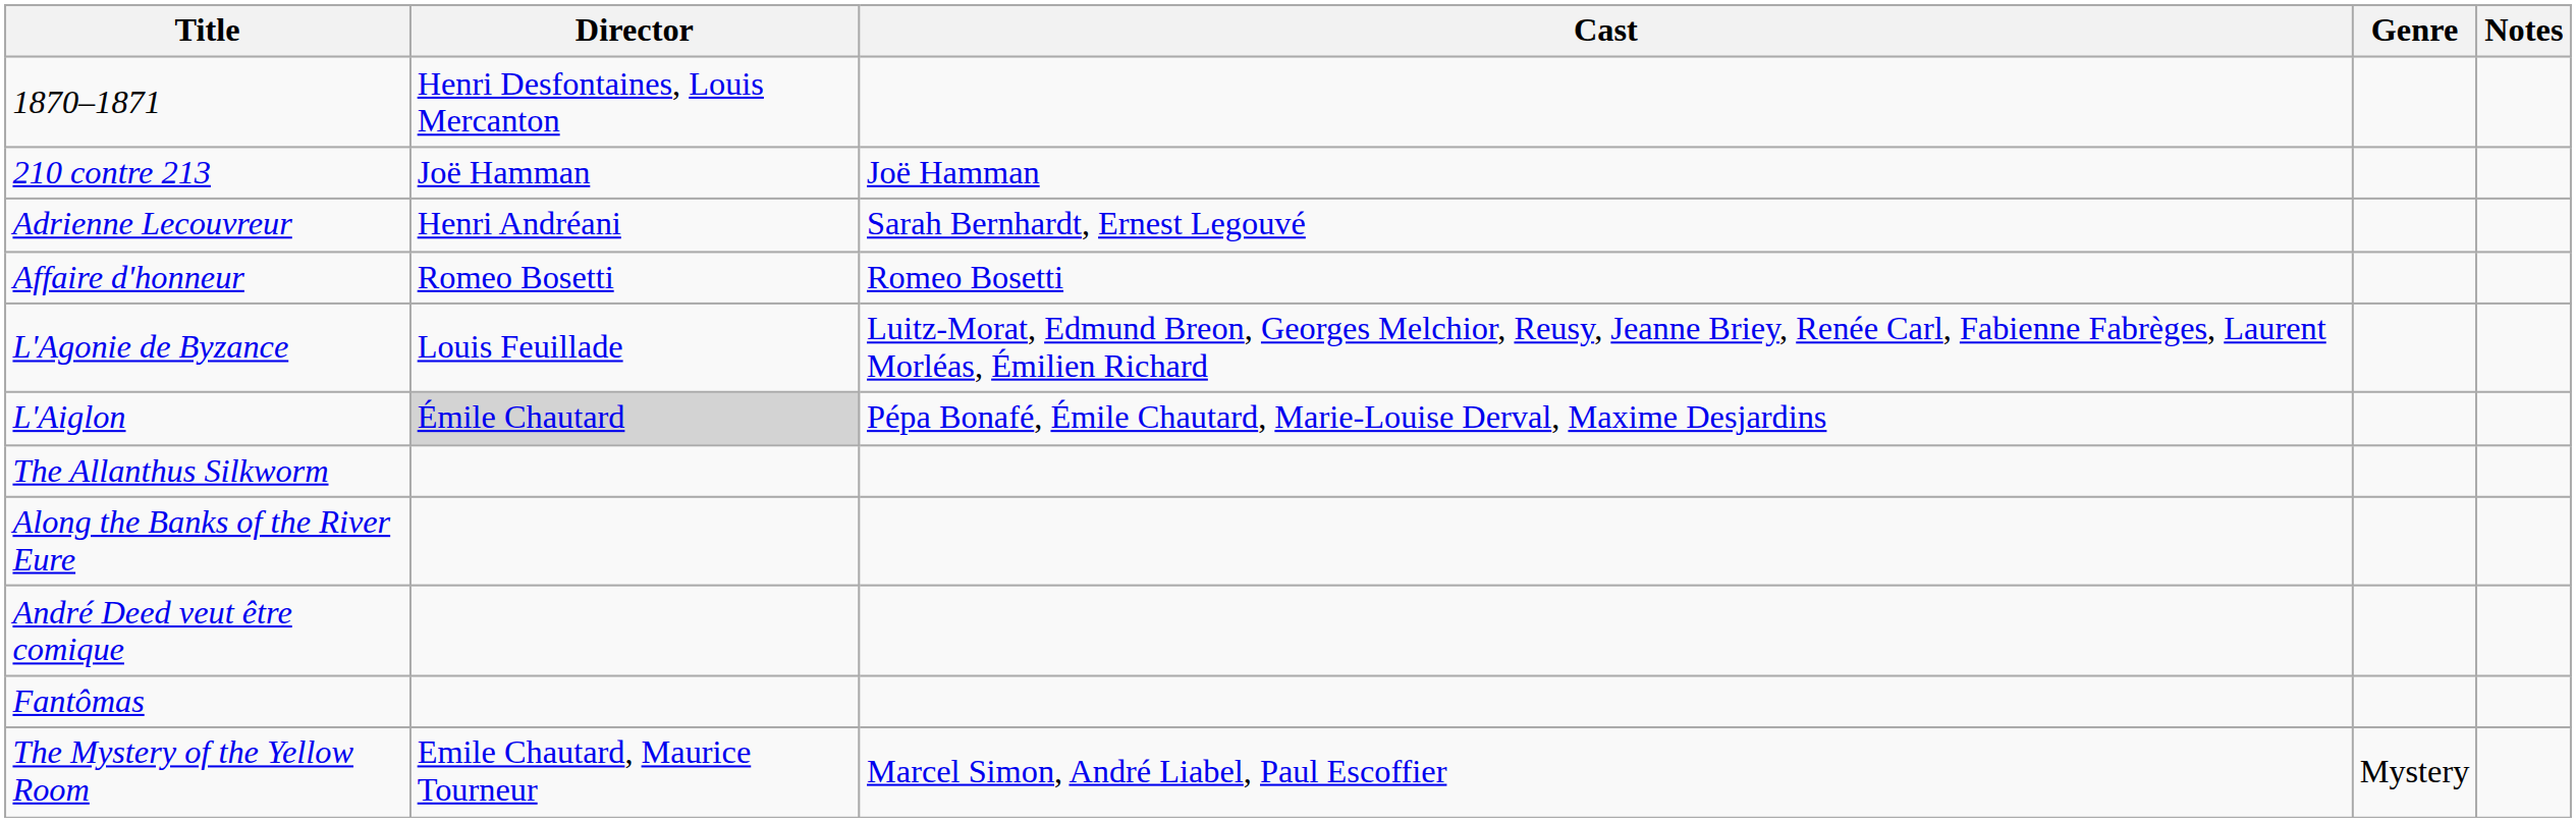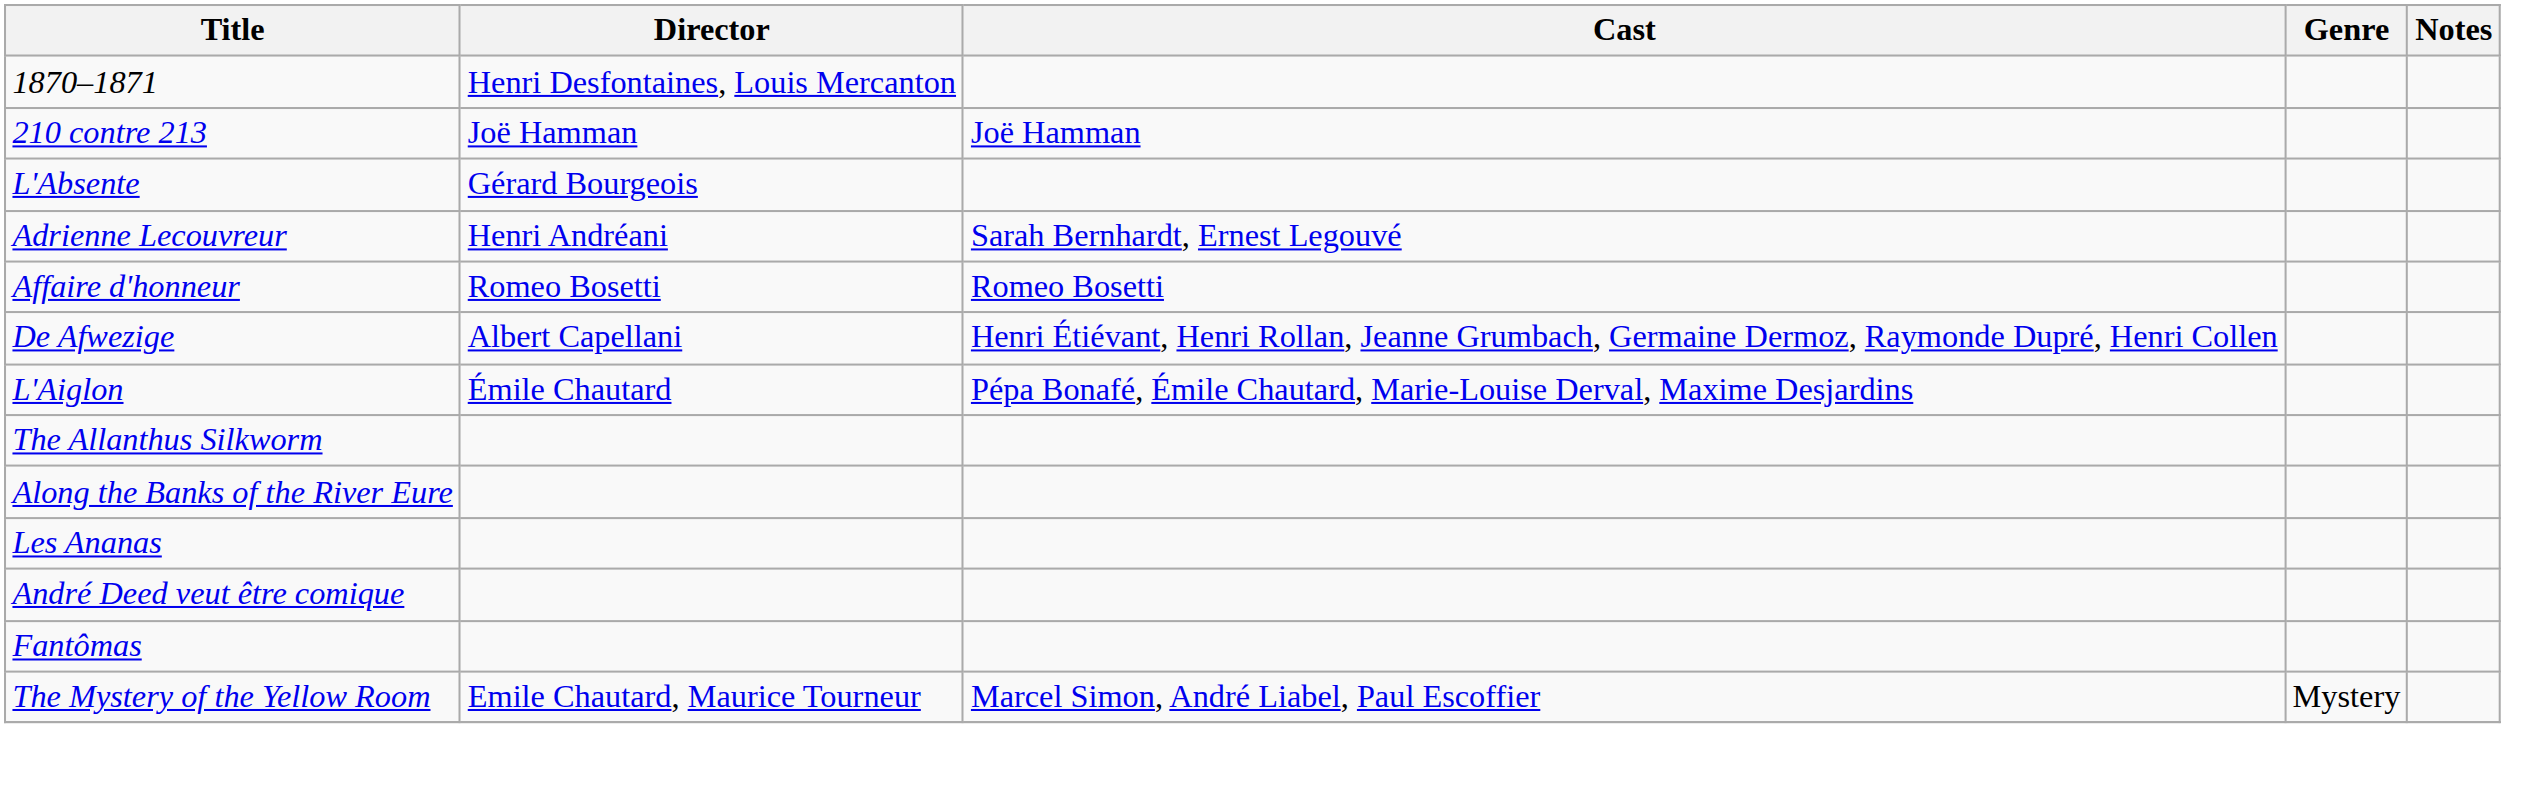+ row: L'Absente | Gérard Bourgeois
+ row: De Afwezige | Albert Capellani | Henri Étiévant, Henri Rollan, Jeanne Grumbach, Germaine Dermoz, Raymonde Dupré, Henri Collen
- row: L'Agonie de Byzance | Louis Feuillade | Luitz-Morat, Edmund Breon, Georges Melchior, Reusy, Jeanne Briey, Renée Carl, Fabienne Fabrèges, Laurent Morléas, Émilien Richard
L'Aiglon | Director: lightgrey background -> no background
+ row: Les Ananas
